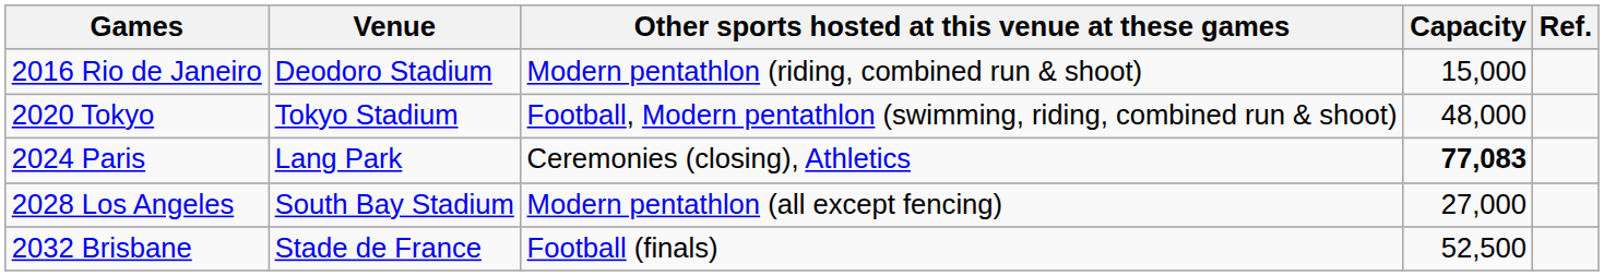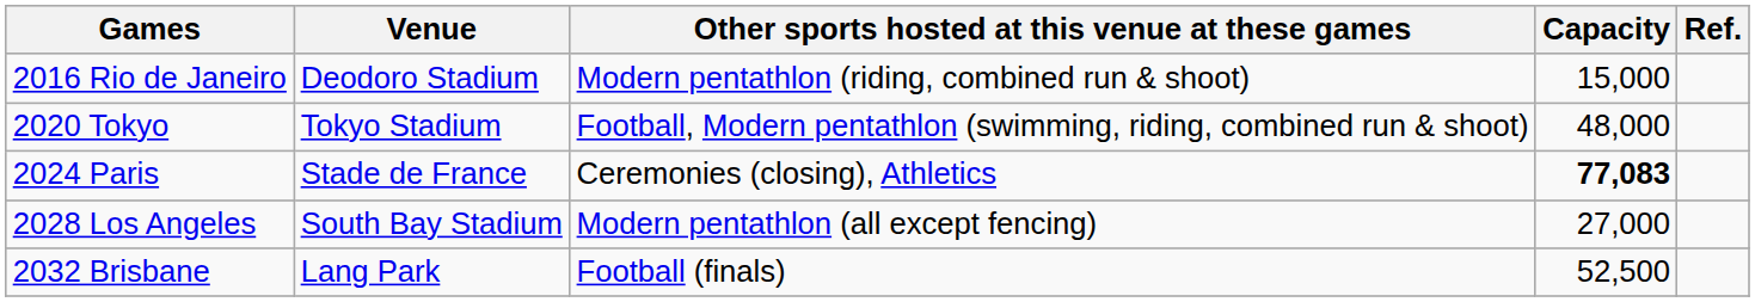2024 Paris | Venue: Lang Park -> Stade de France
2032 Brisbane | Venue: Stade de France -> Lang Park
